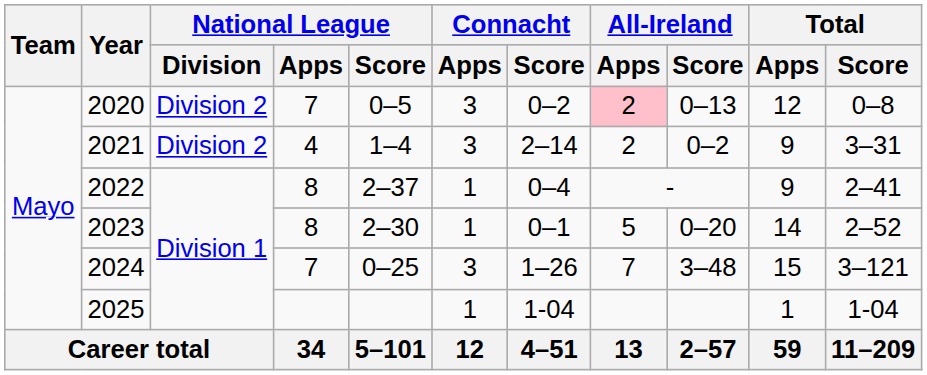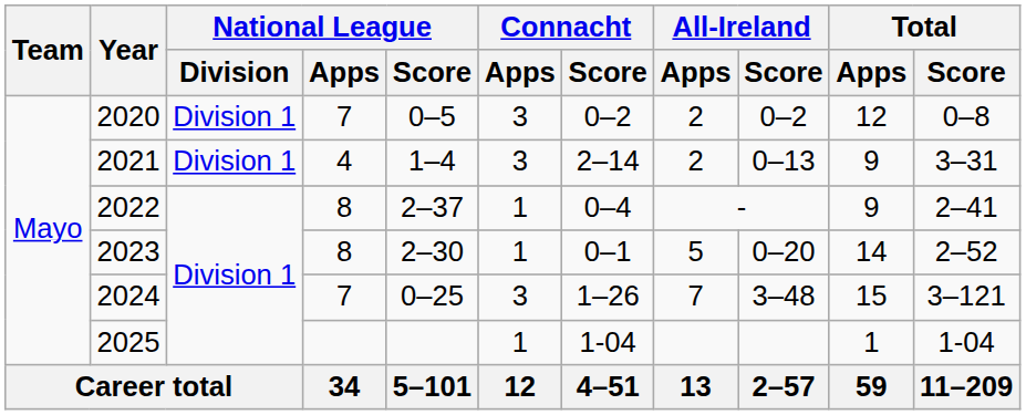2020 | National League / Division: Division 2 -> Division 1
2020 | All-Ireland / Apps: pink background -> no background
2020 | All-Ireland / Score: 0–13 -> 0–2
2021 | National League / Division: Division 2 -> Division 1
2021 | All-Ireland / Score: 0–2 -> 0–13
